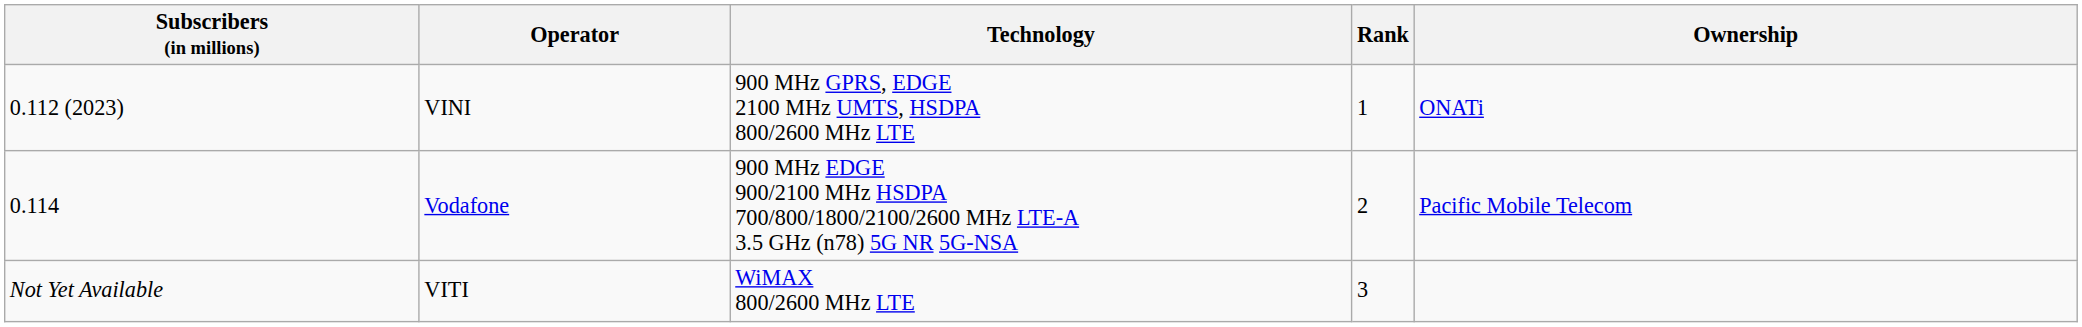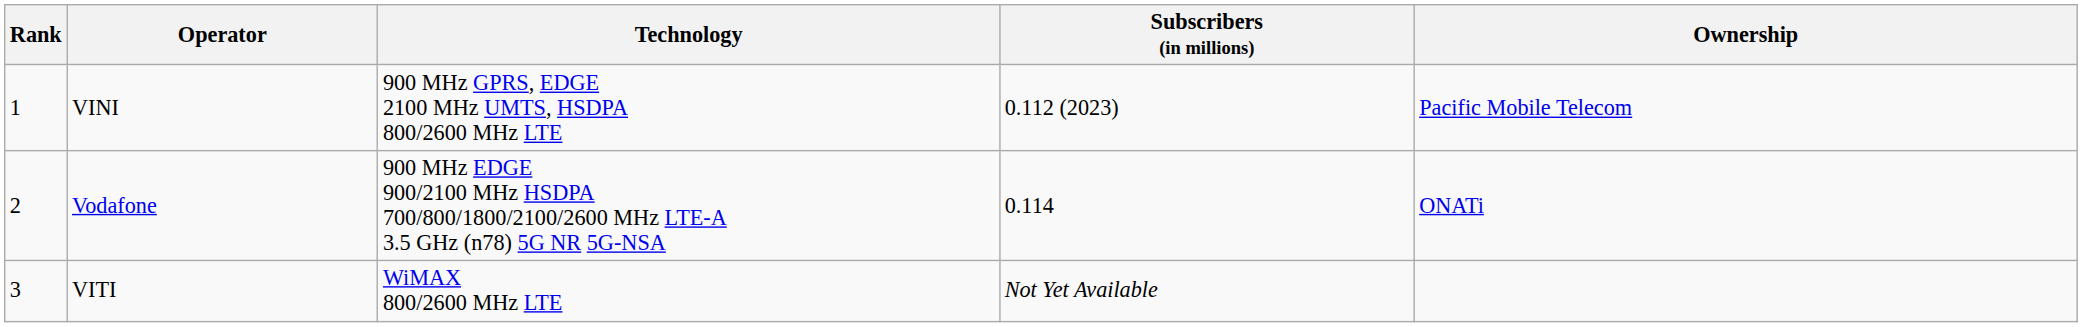columns swapped: Rank <-> Subscribers (in millions)
VINI | Ownership: ONATi -> Pacific Mobile Telecom
Vodafone | Ownership: Pacific Mobile Telecom -> ONATi
